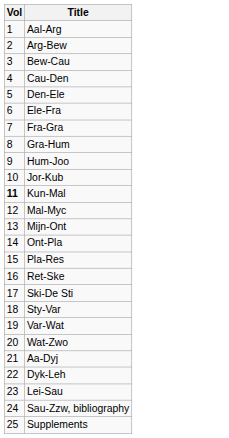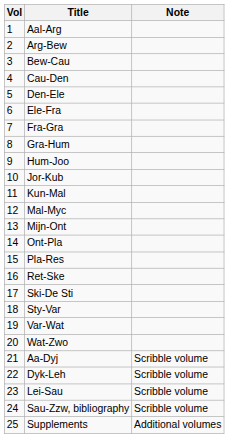+ column: Note | Scribble volume | Scribble volume | Scribble volume | Scribble volume | Additional volumes
Kun-Mal | Vol: bold -> normal
